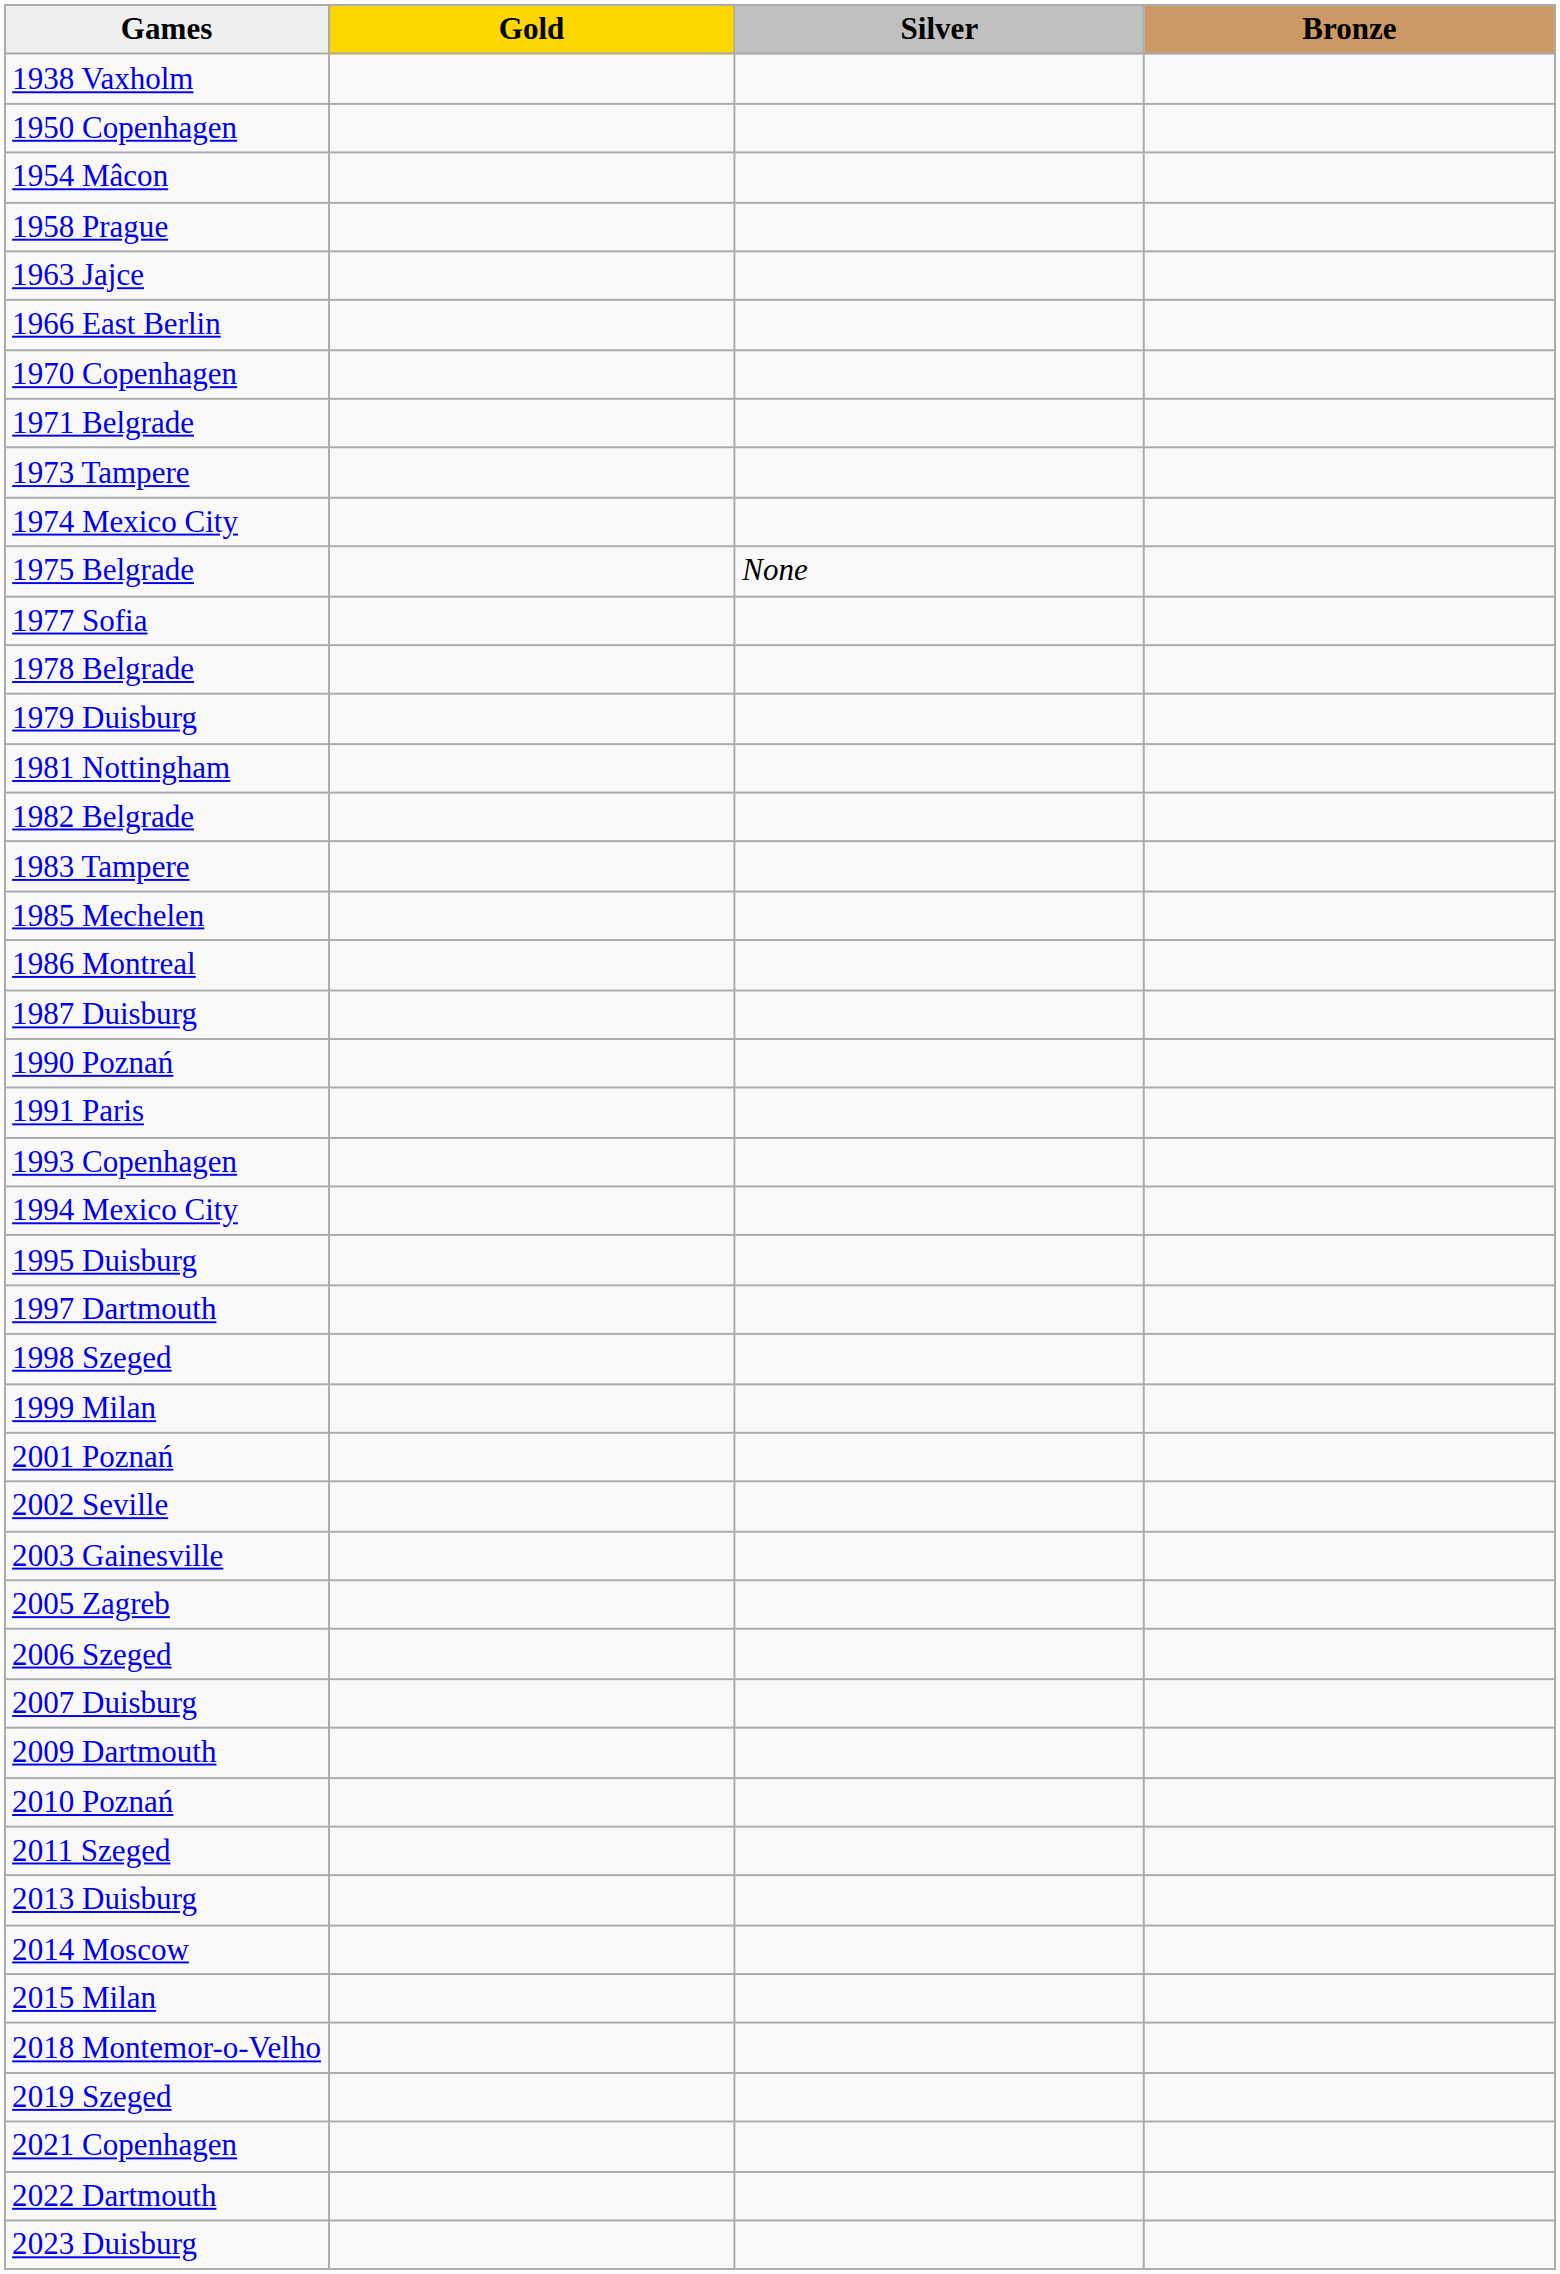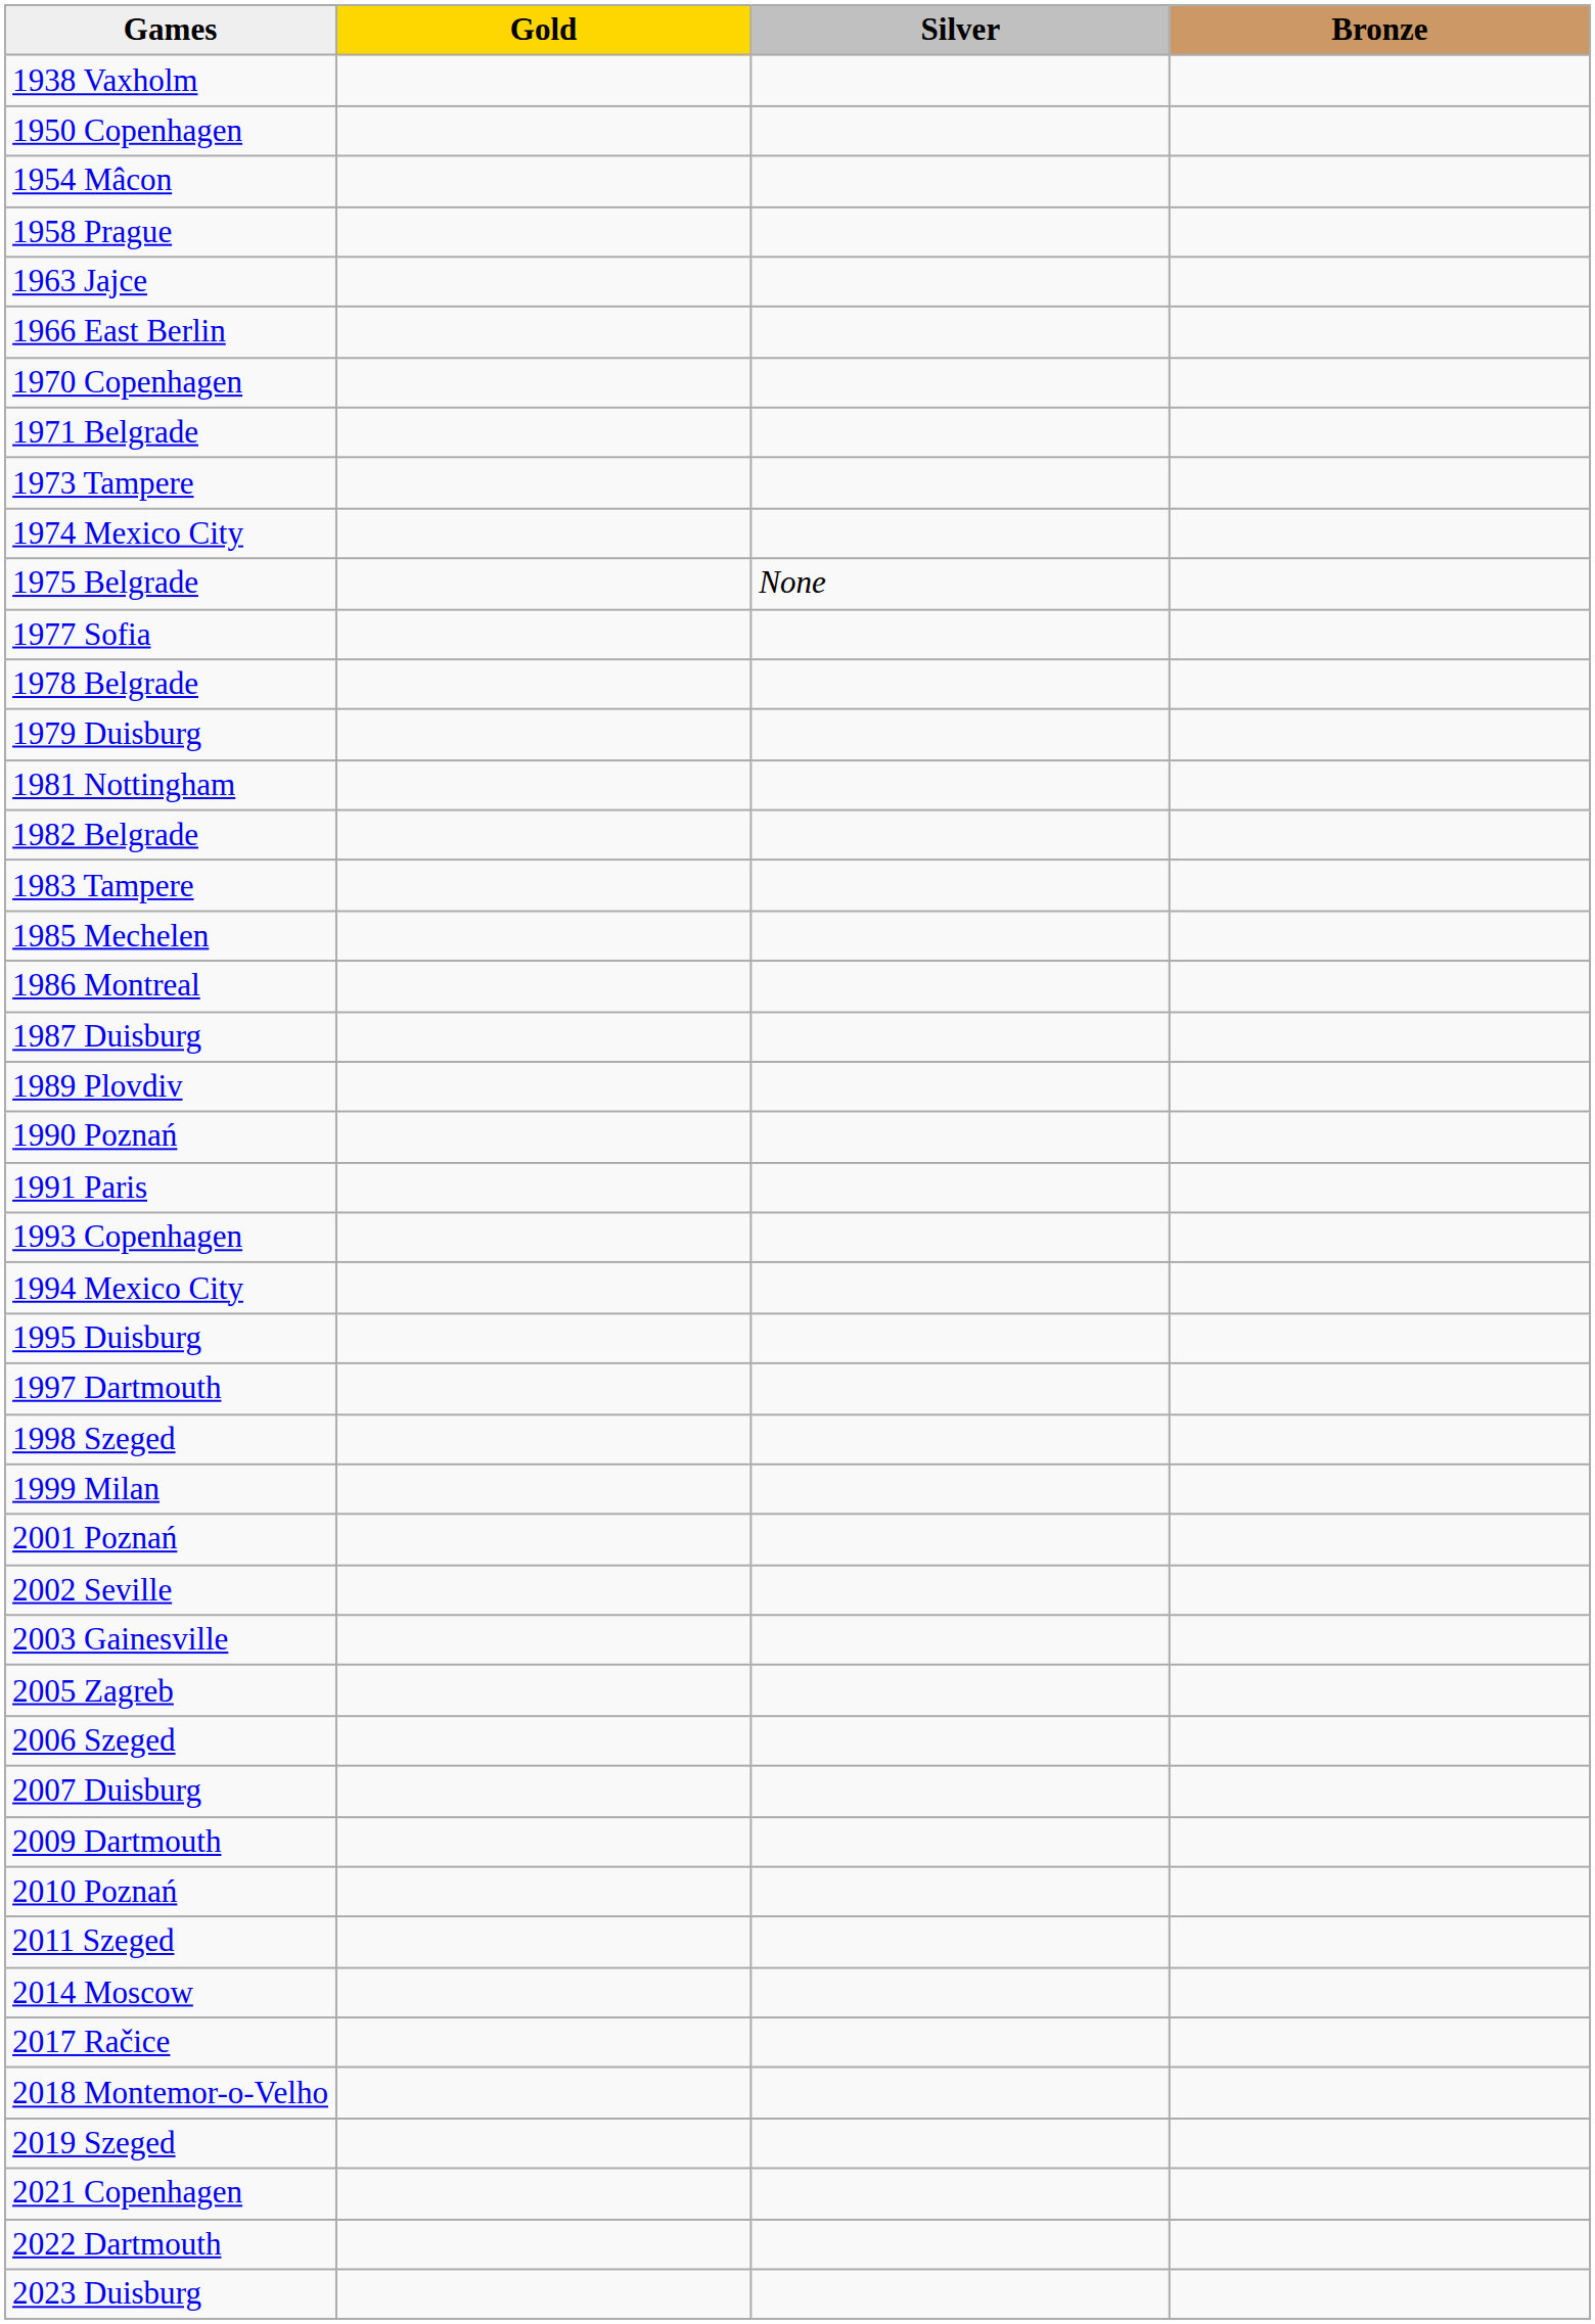+ row: 1989 Plovdiv
- row: 2013 Duisburg
- row: 2015 Milan
+ row: 2017 Račice
